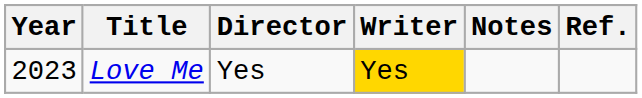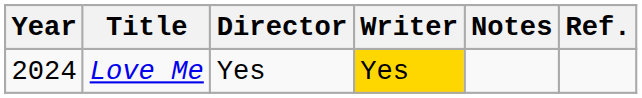Love Me | Year: 2023 -> 2024
